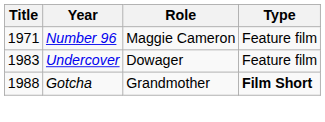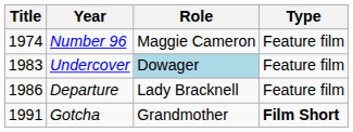Number 96 | Title: 1971 -> 1974
Undercover | Role: no background -> lightblue background
+ row: 1986 | Departure | Lady Bracknell | Feature film
Gotcha | Title: 1988 -> 1991
